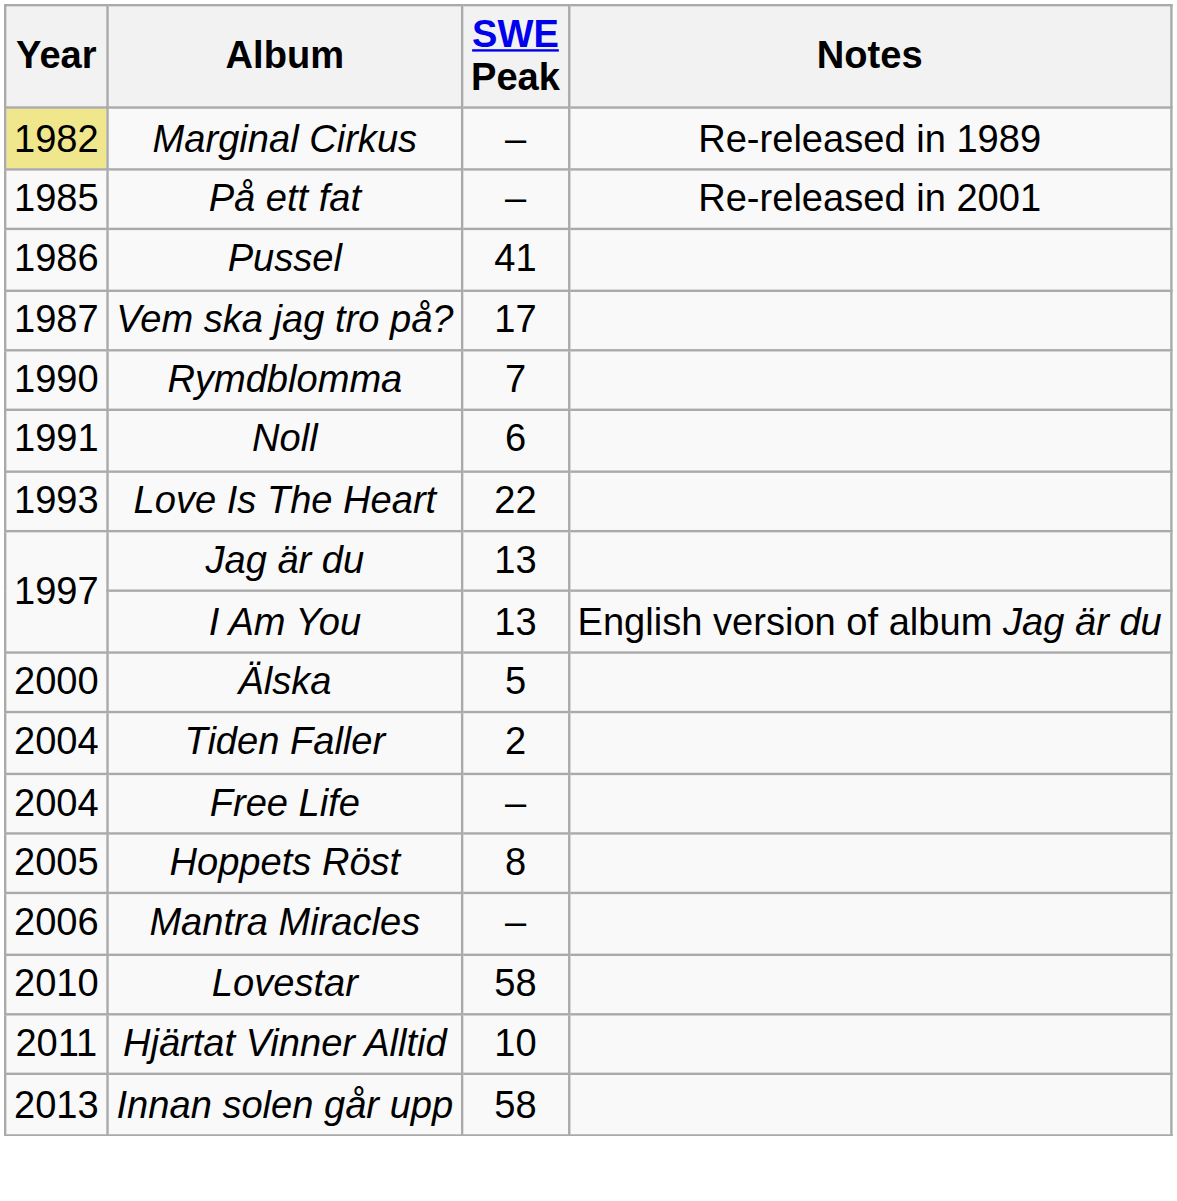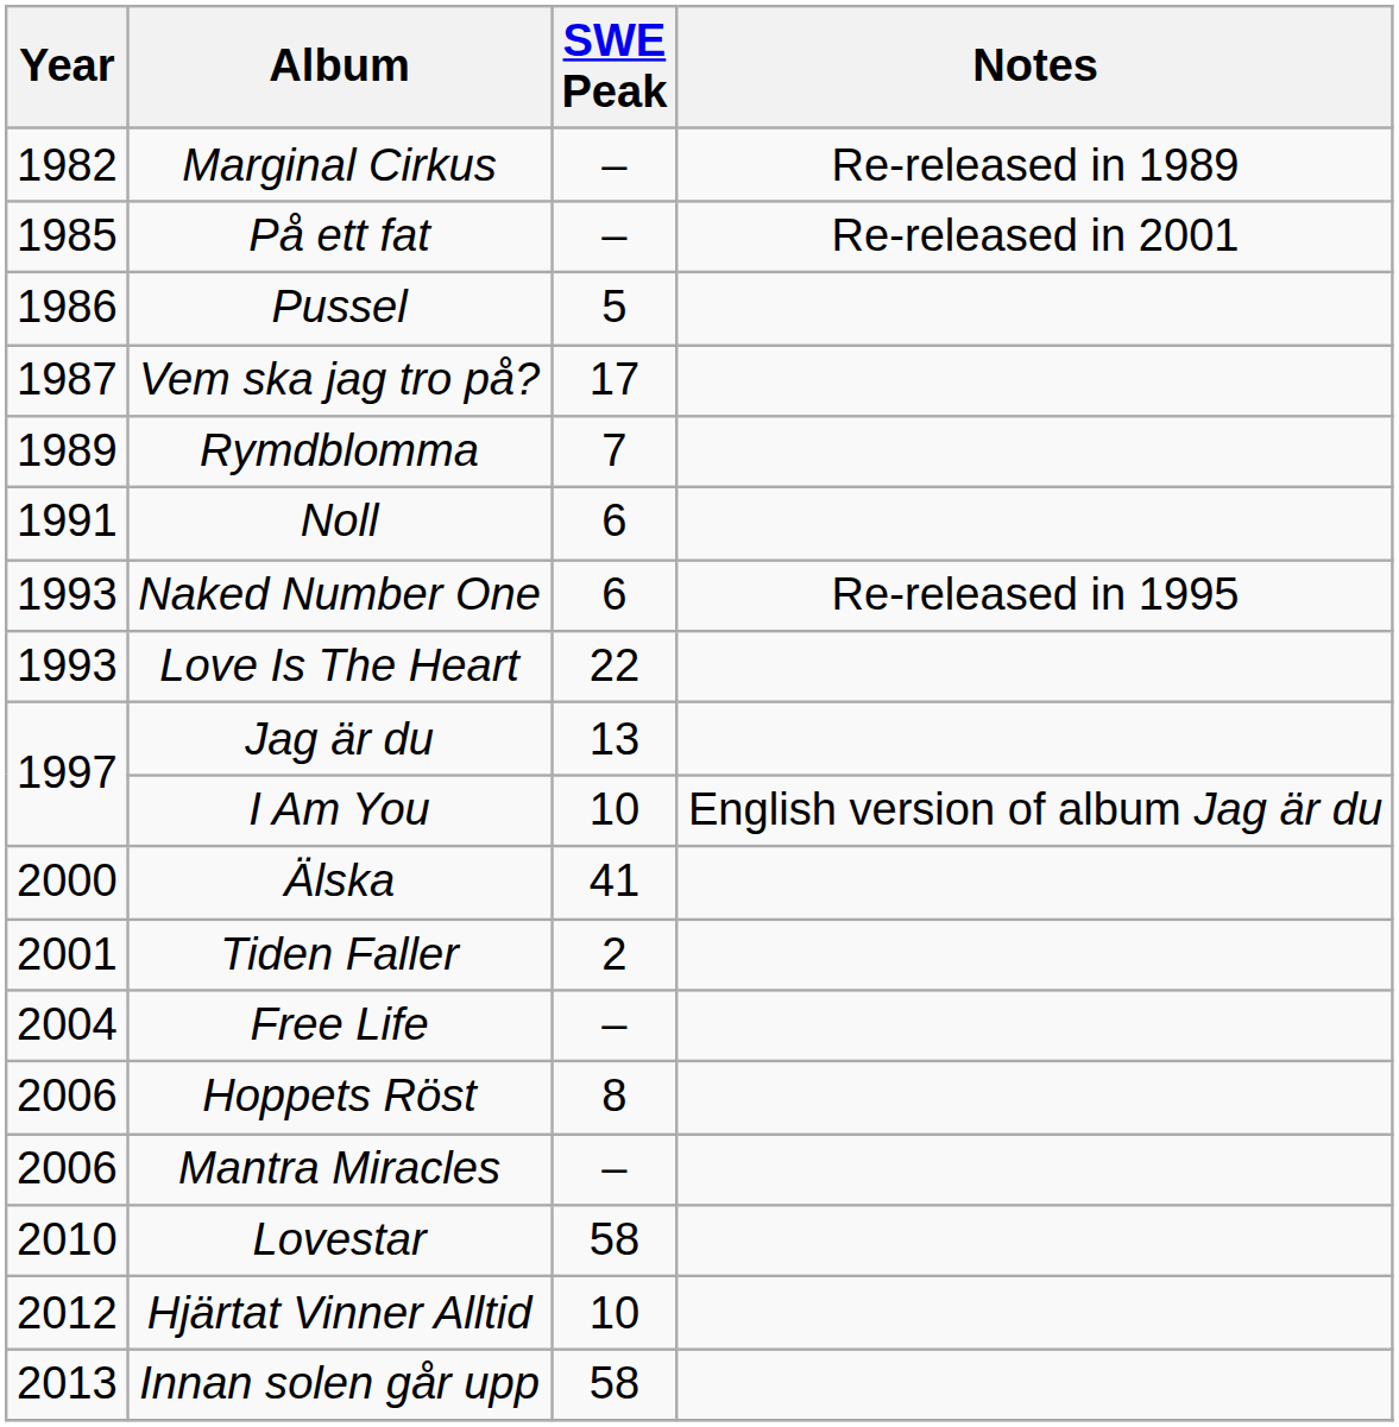Marginal Cirkus | Year: khaki background -> no background
Pussel | SWE Peak: 41 -> 5
Rymdblomma | Year: 1990 -> 1989
+ row: 1993 | Naked Number One | 6 | Re-released in 1995
I Am You | SWE Peak: 13 -> 10
Älska | SWE Peak: 5 -> 41
Tiden Faller | Year: 2004 -> 2001
Hoppets Röst | Year: 2005 -> 2006
Hjärtat Vinner Alltid | Year: 2011 -> 2012
